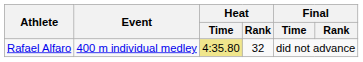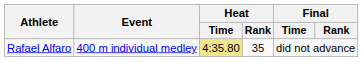Rafael Alfaro | Heat / Rank: 32 -> 35
